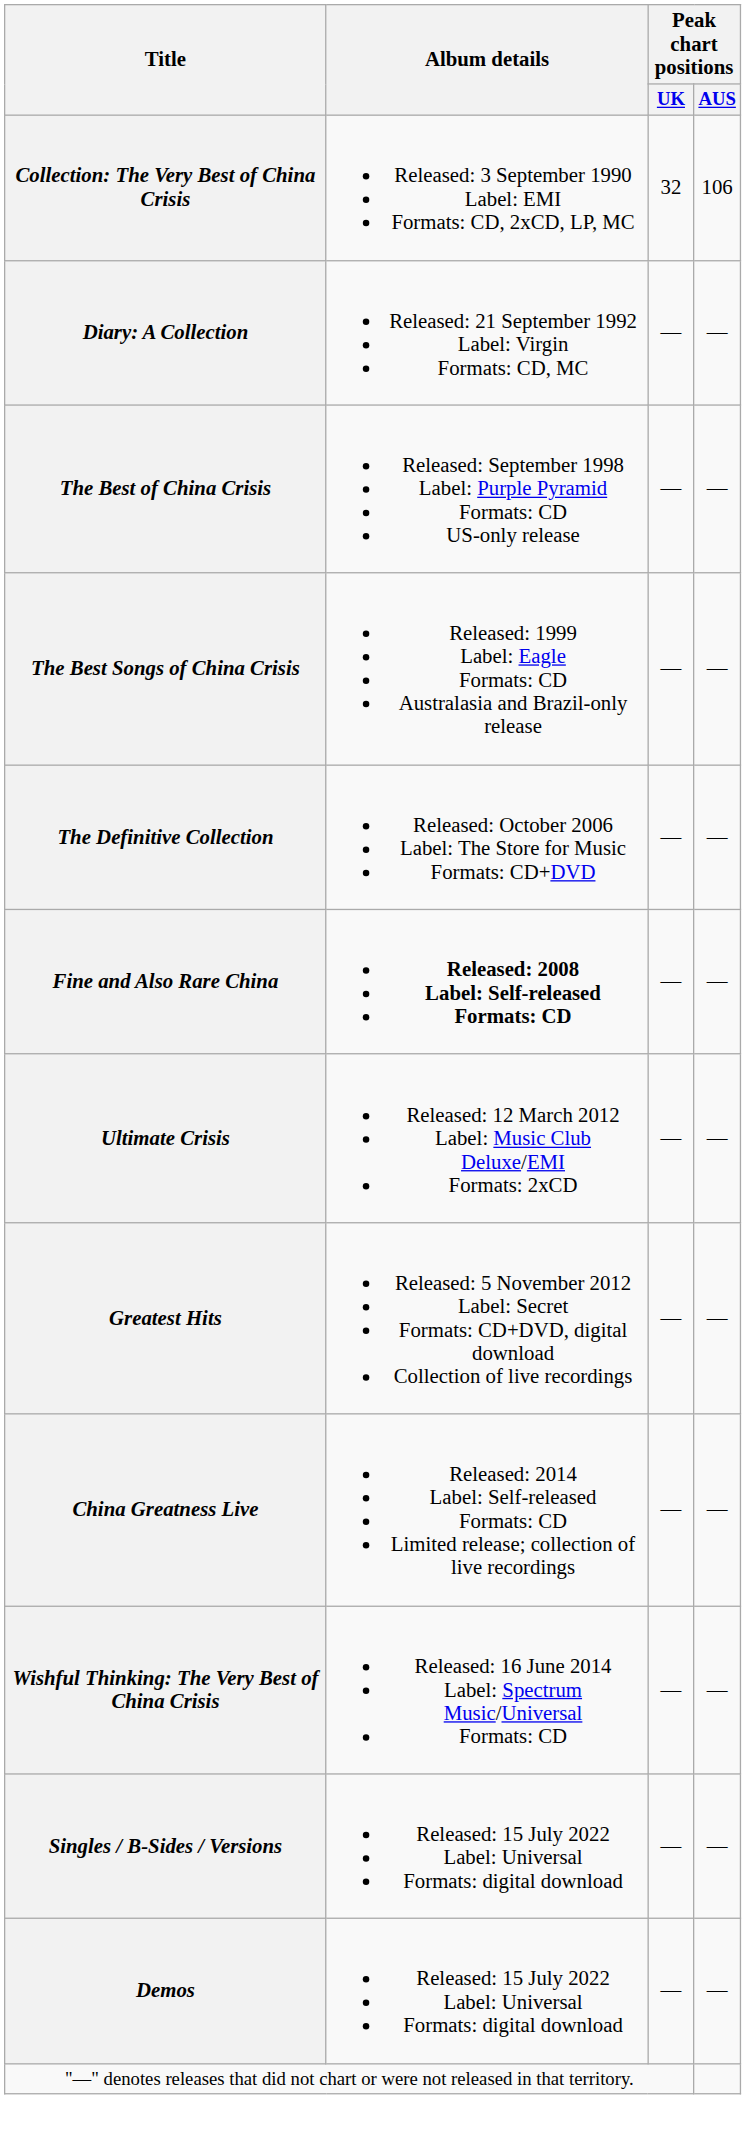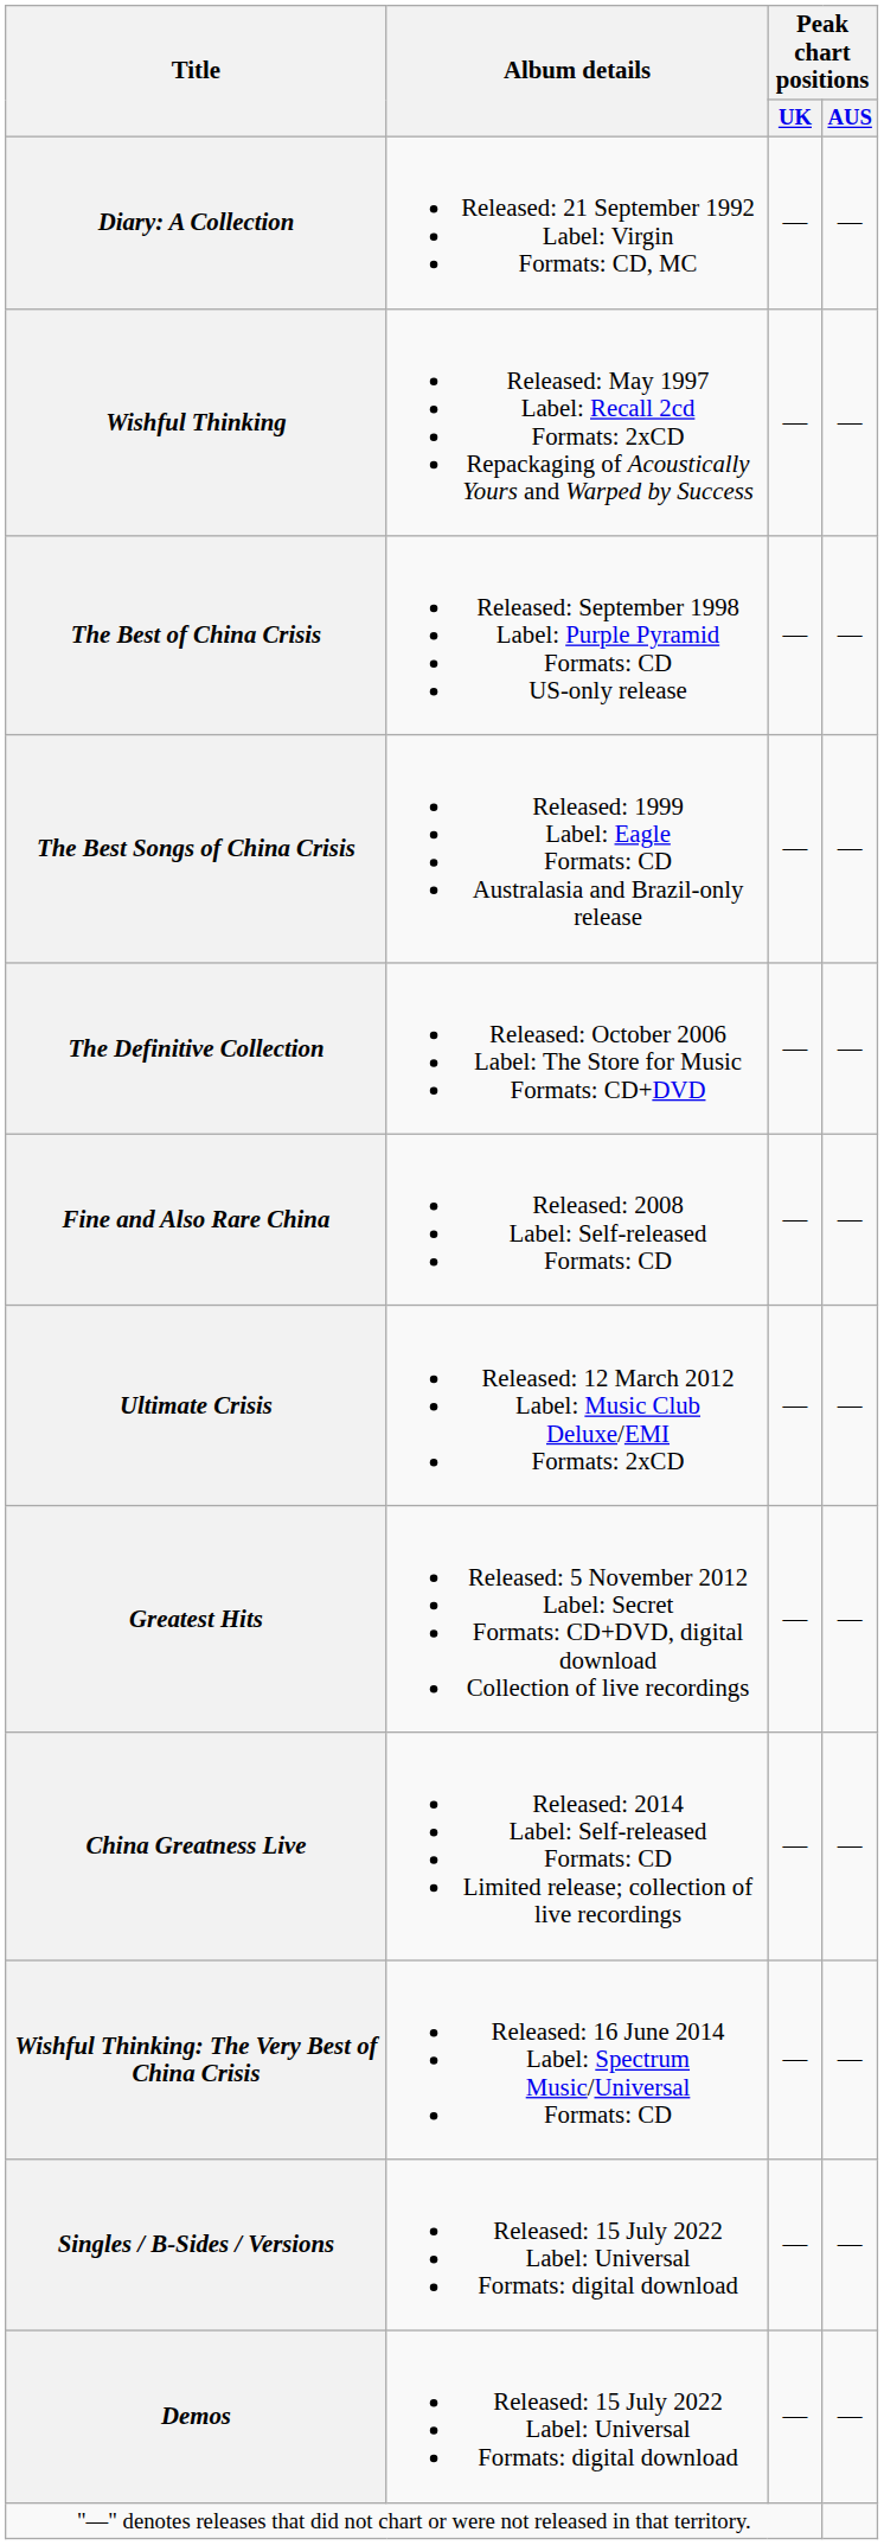- row: Collection: The Very Best of China Crisis | Released: 3 September 1990 Label: EMI Formats: CD, 2xCD, LP, MC | 32 | 106
+ row: Wishful Thinking | Released: May 1997 Label: Recall 2cd Formats: 2xCD Repackaging of Acoustically Yours and Warped by Success | — | —
Fine and Also Rare China | Album details: bold -> normal
